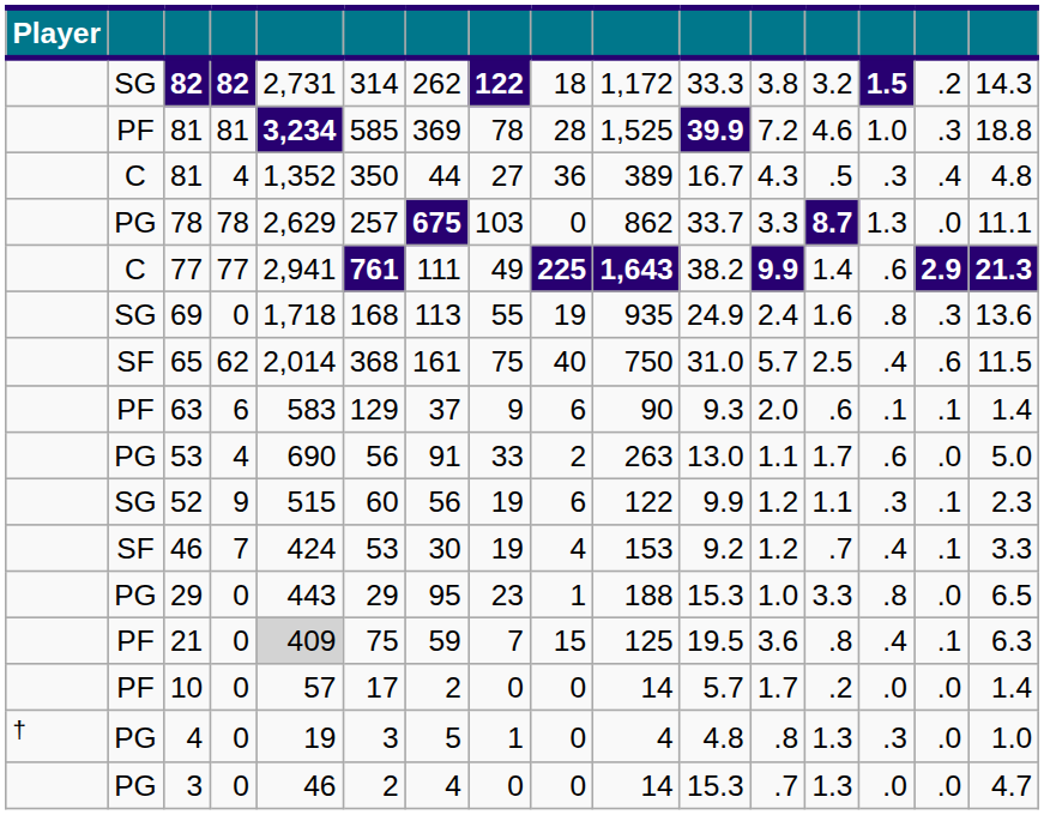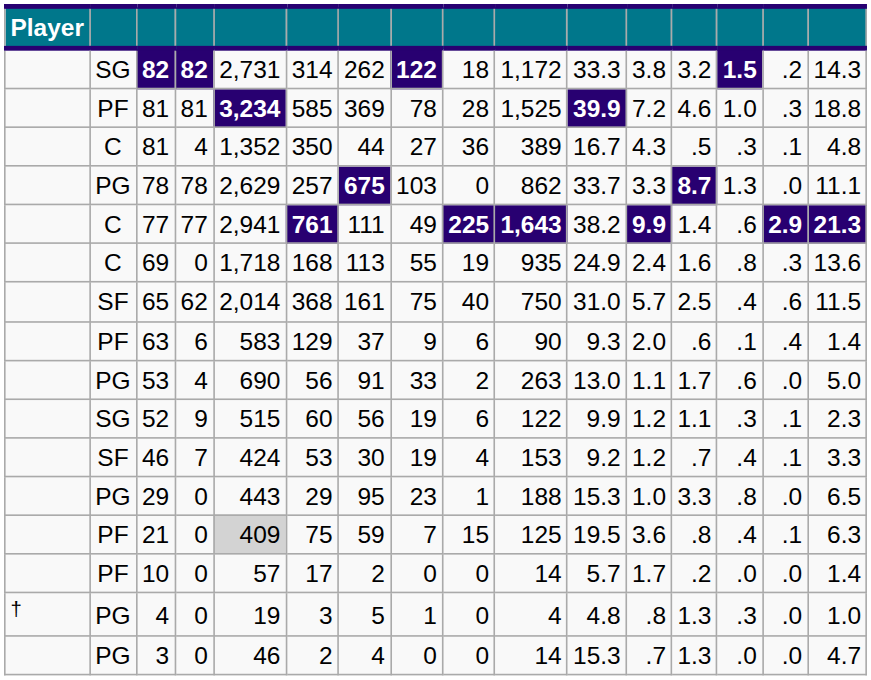81 / 4 | column 15: .4 -> .1
69 | column 2: SG -> C
63 | column 15: .1 -> .4
